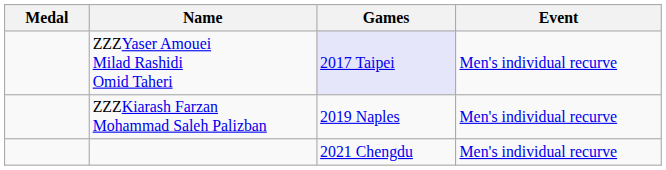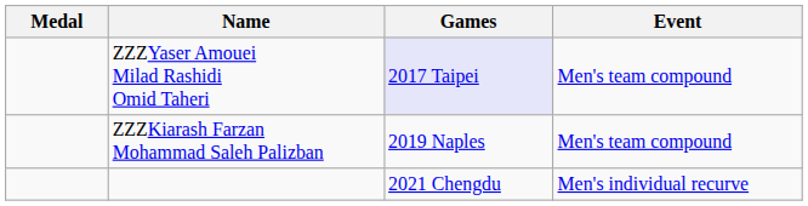ZZZYaser Amouei Milad Rashidi Omid Taheri | Event: Men's individual recurve -> Men's team compound
ZZZKiarash Farzan Mohammad Saleh Palizban | Event: Men's individual recurve -> Men's team compound
